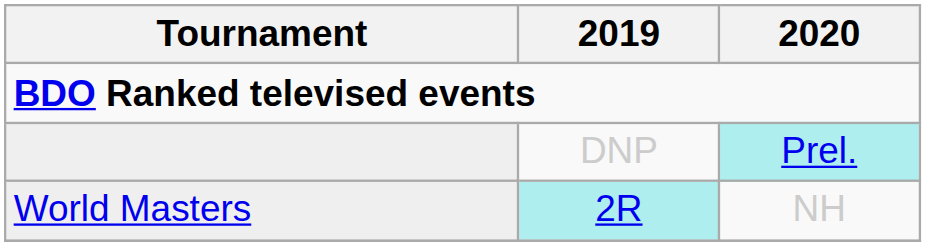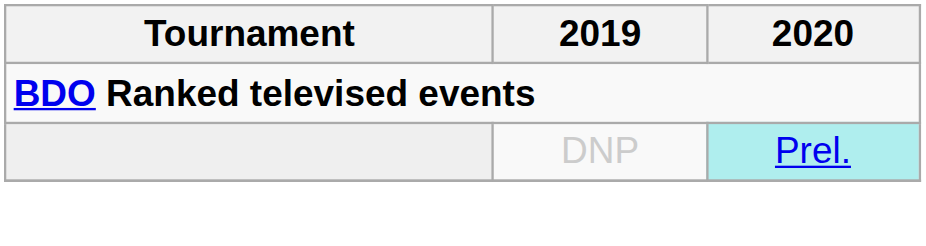- row: World Masters | 2R | NH
